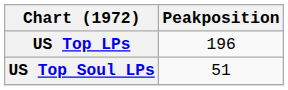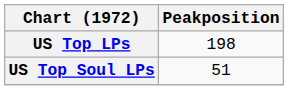US Top LPs | Peakposition: 196 -> 198
